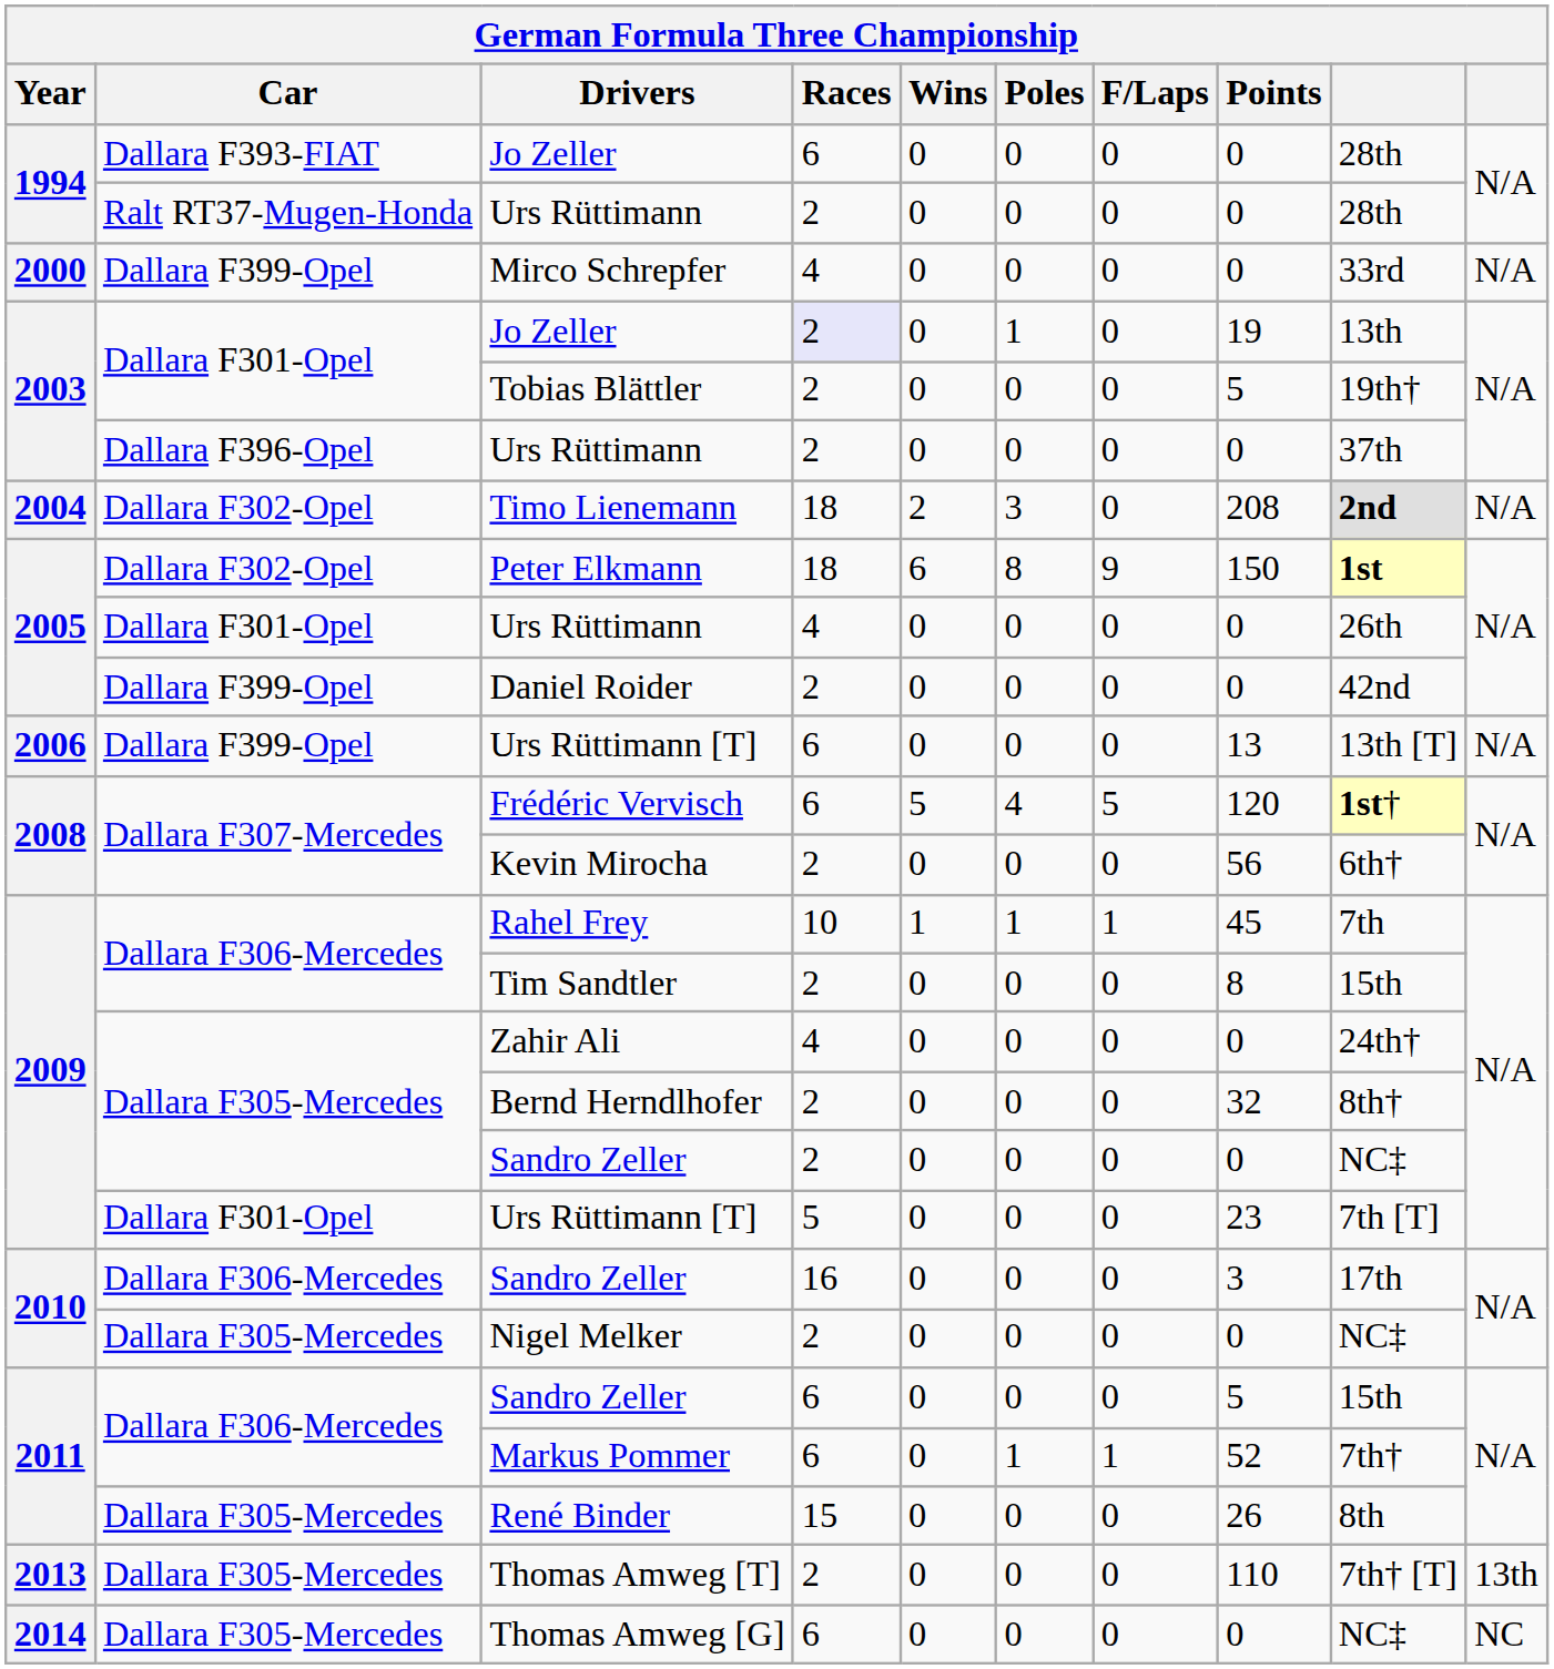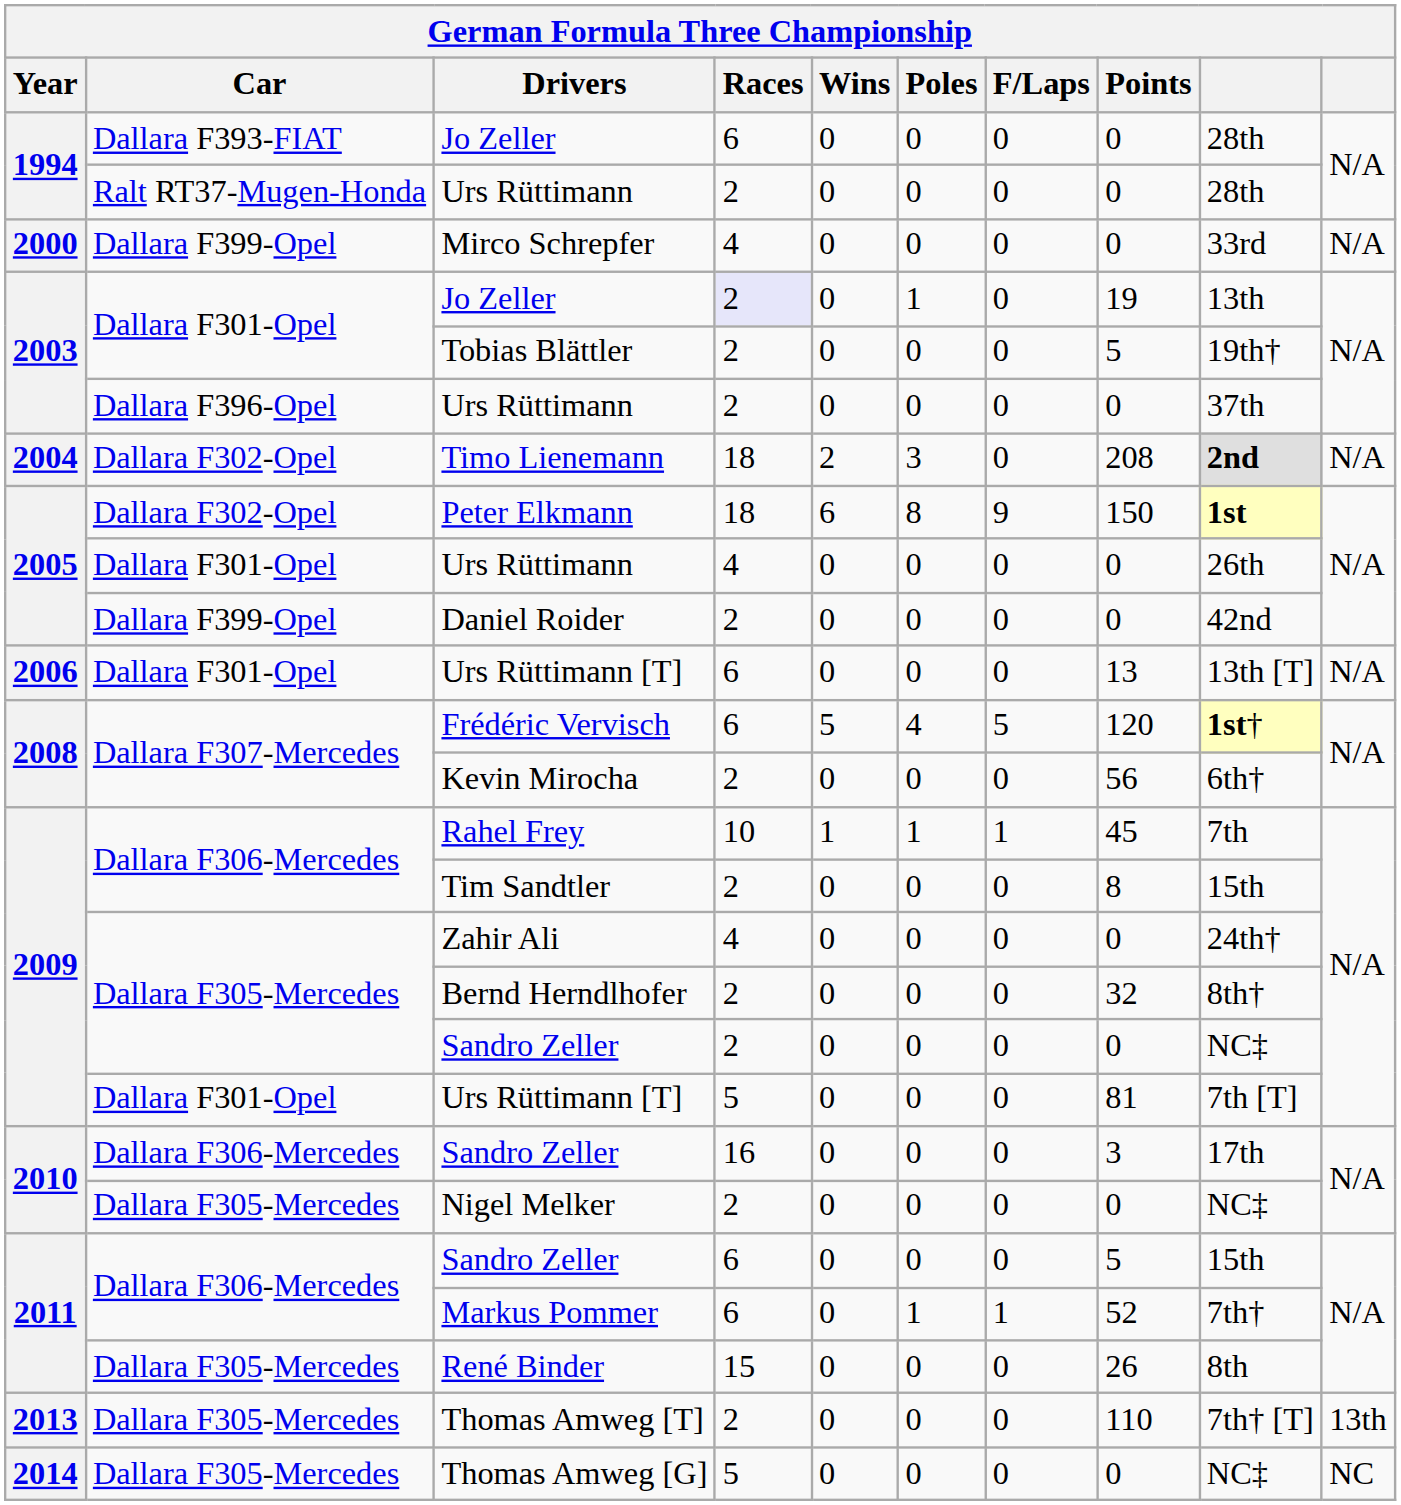2006 / Urs Rüttimann [T] | Car: Dallara F399-Opel -> Dallara F301-Opel
2009 / Urs Rüttimann [T] | Points: 23 -> 81
Thomas Amweg [G] | Races: 6 -> 5
